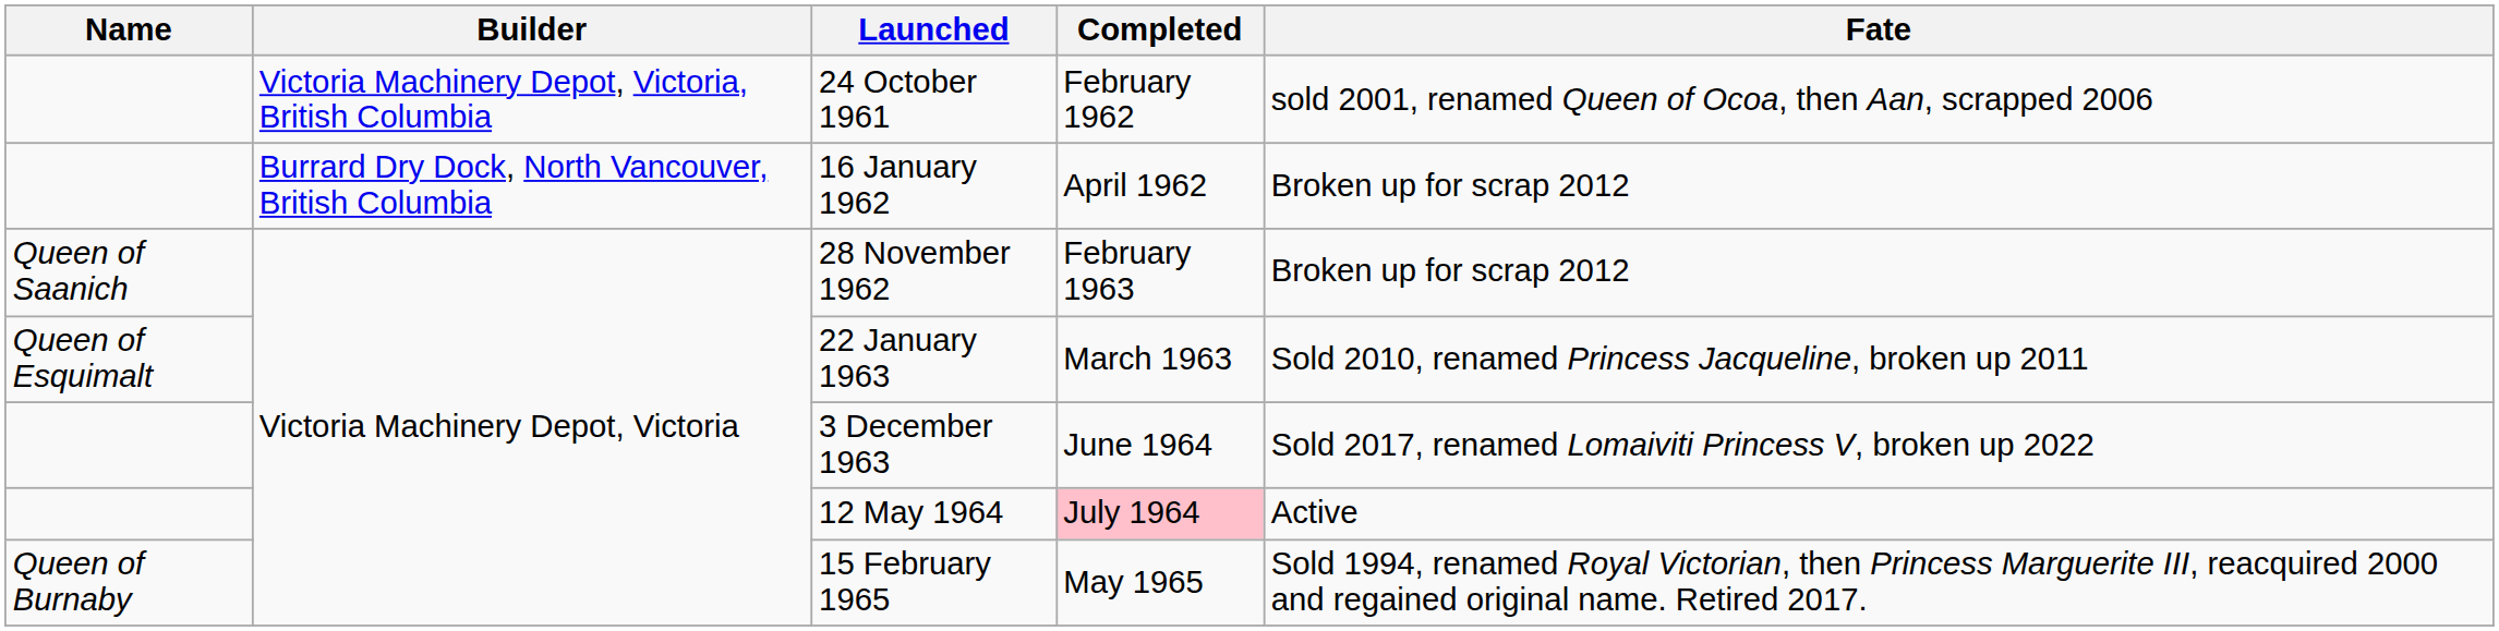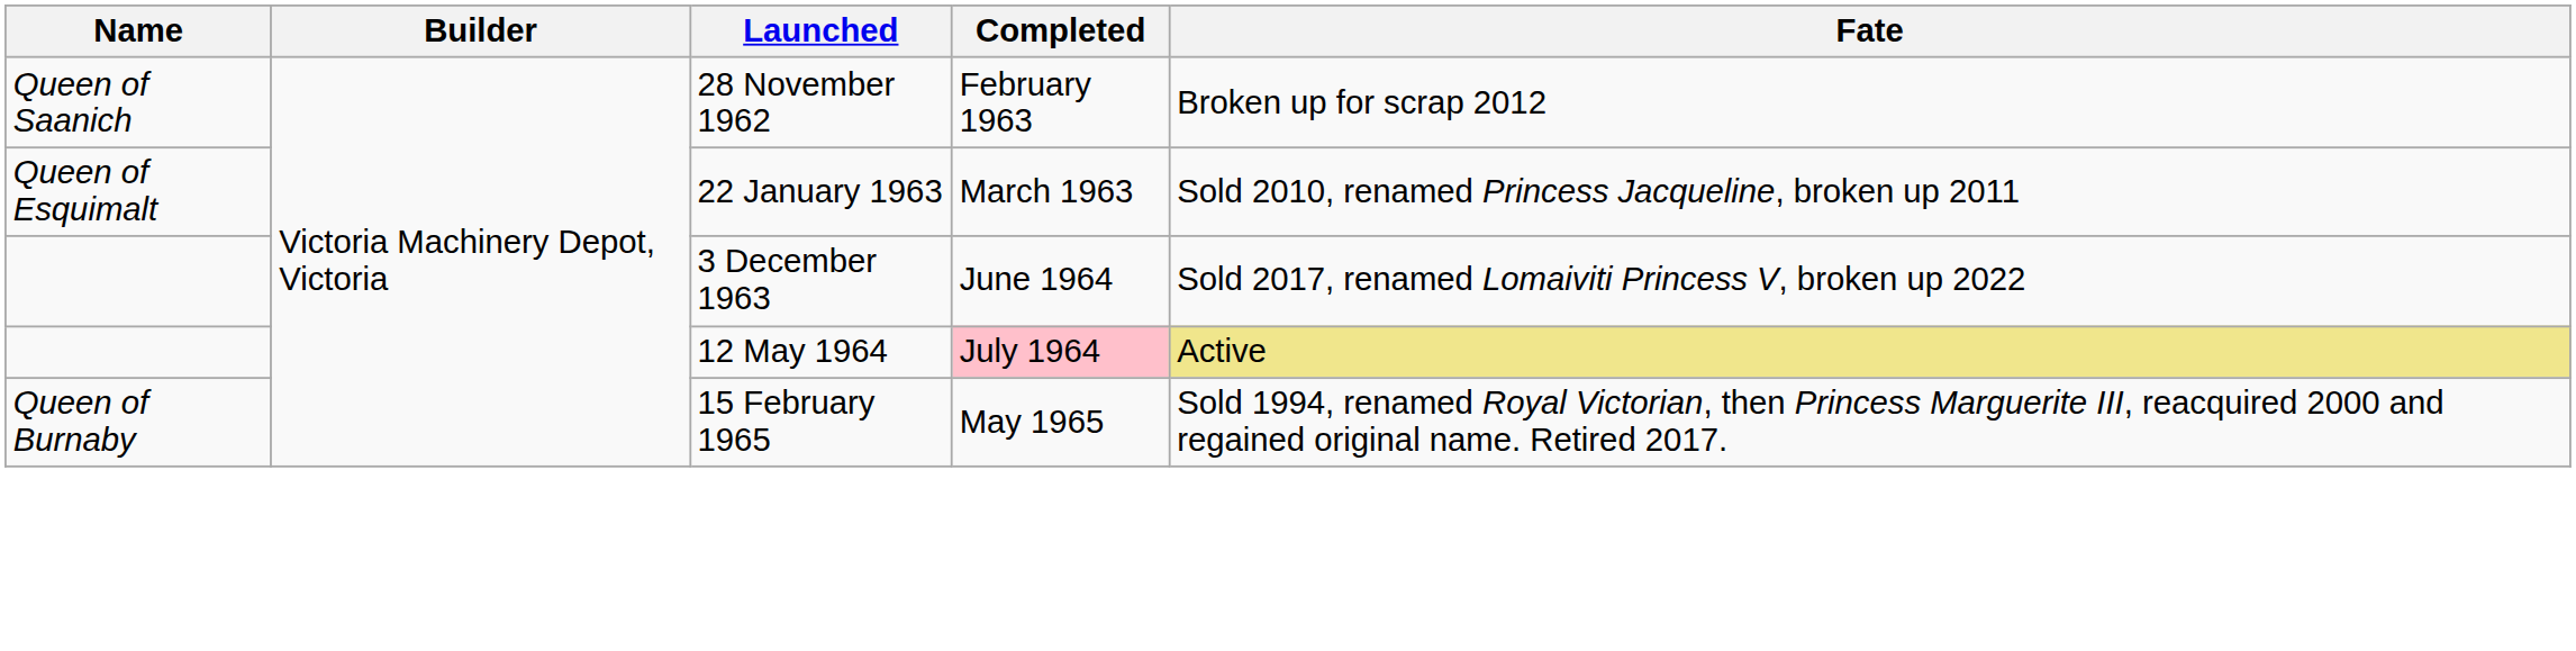- row: Victoria Machinery Depot, Victoria, British Columbia | 24 October 1961 | February 1962 | sold 2001, renamed Queen of Ocoa, then Aan, scrapped 2006
- row: Burrard Dry Dock, North Vancouver, British Columbia | 16 January 1962 | April 1962 | Broken up for scrap 2012
12 May 1964 | Fate: no background -> khaki background
